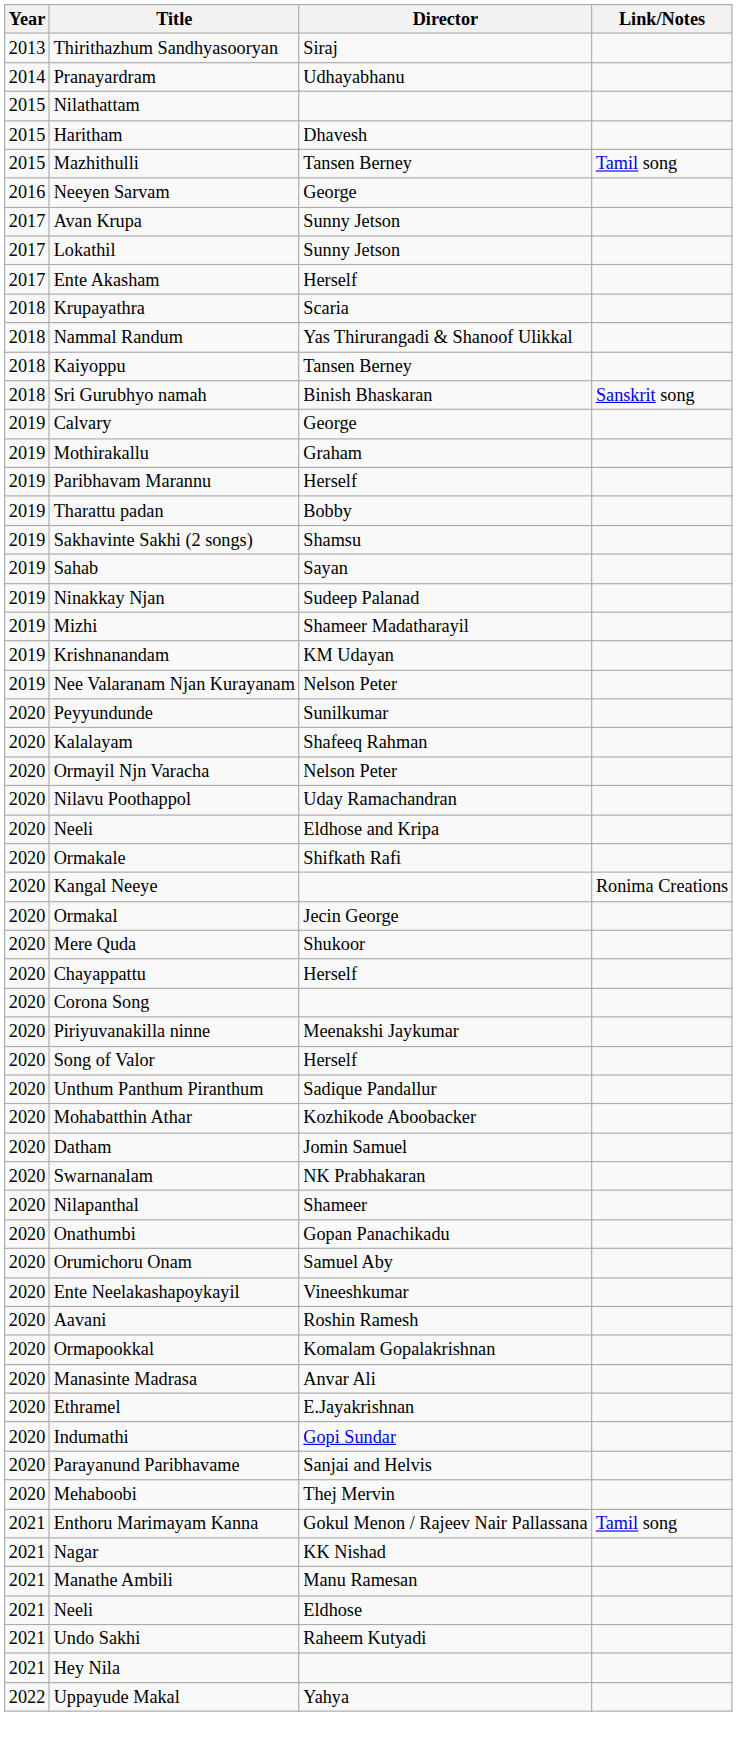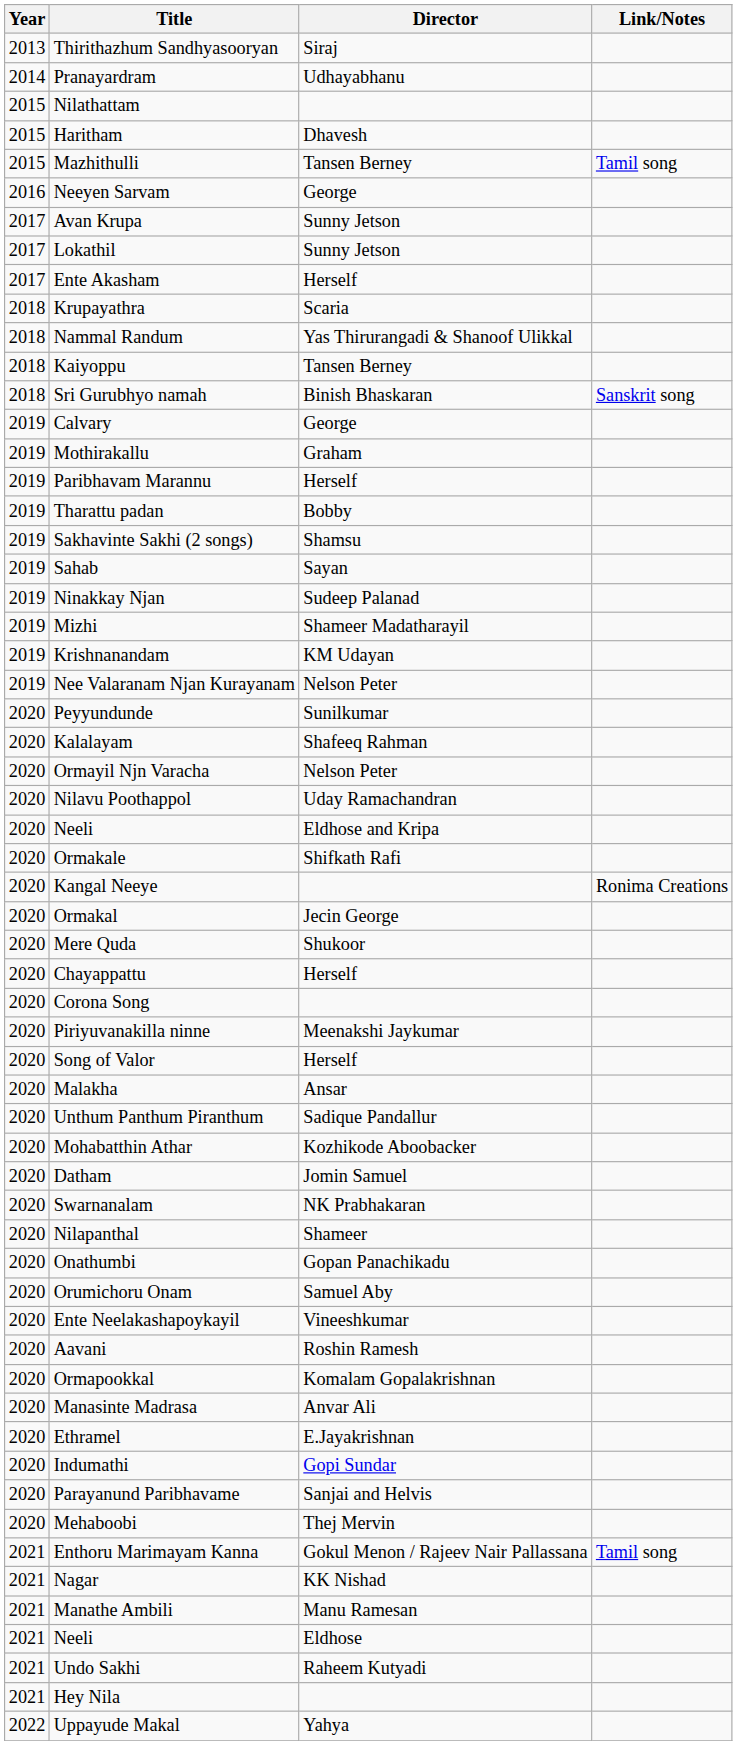+ row: 2020 | Malakha | Ansar
